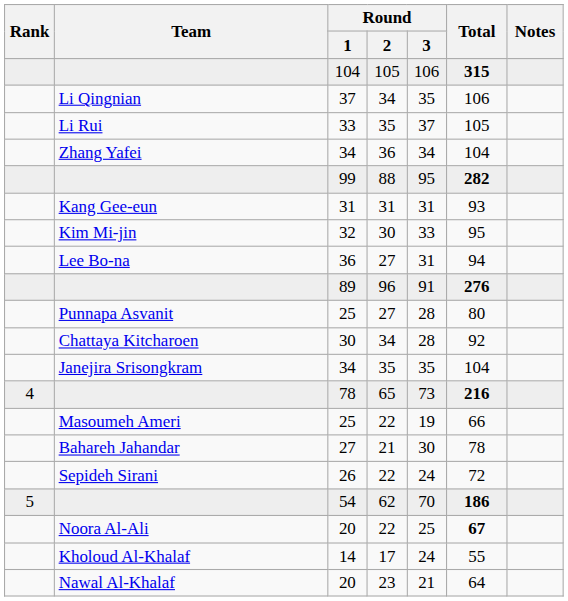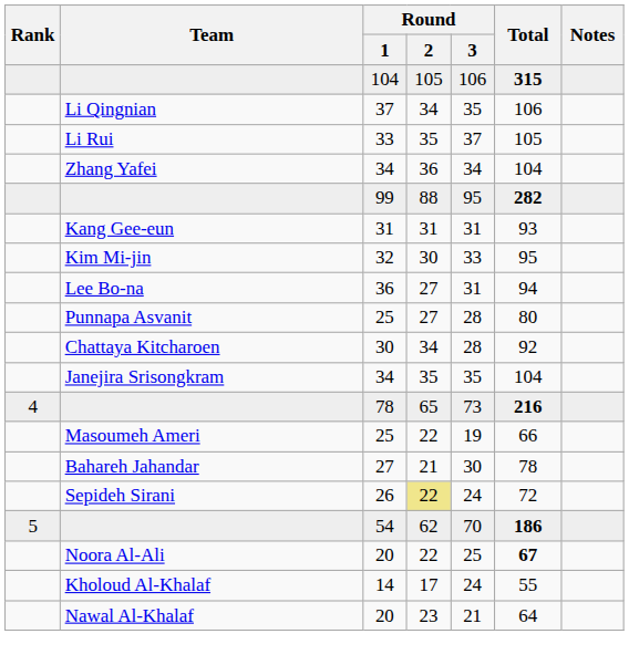- row: 89 | 96 | 91 | 276
26 | Round / 2: no background -> khaki background
